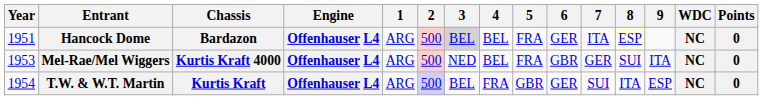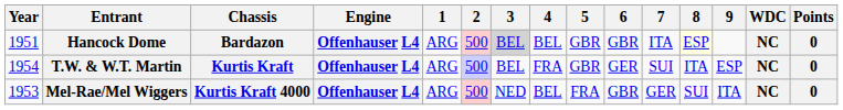Hancock Dome | 5: FRA -> GBR
Hancock Dome | 6: GER -> GBR
rows swapped: Mel-Rae/Mel Wiggers <-> T.W. & W.T. Martin
